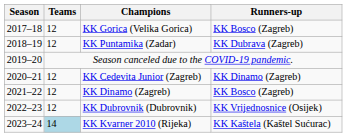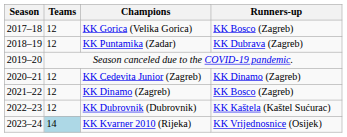KK Dubrovnik (Dubrovnik) | Runners-up: KK Vrijednosnice (Osijek) -> KK Kaštela (Kaštel Sućurac)
KK Kvarner 2010 (Rijeka) | Runners-up: KK Kaštela (Kaštel Sućurac) -> KK Vrijednosnice (Osijek)
